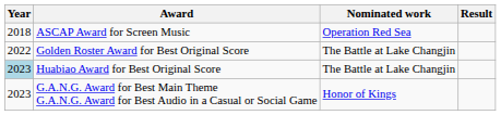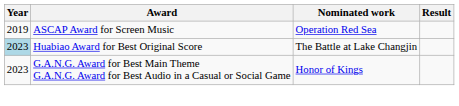ASCAP Award for Screen Music | Year: 2018 -> 2019
- row: 2022 | Golden Roster Award for Best Original Score | The Battle at Lake Changjin
